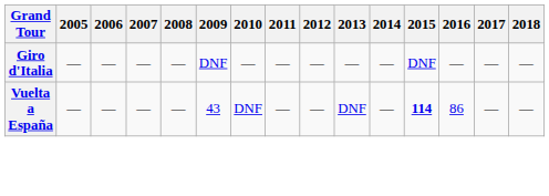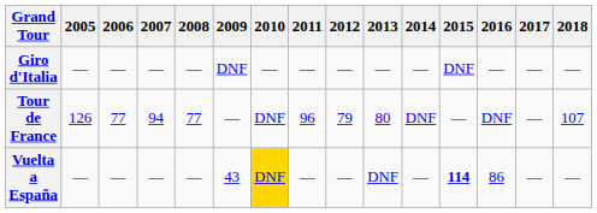+ row: Tour de France | 126 | 77 | 94 | 77 | — | DNF | 96 | 79 | 80 | DNF | — | DNF | — | 107
Vuelta a España | 2010: no background -> gold background
